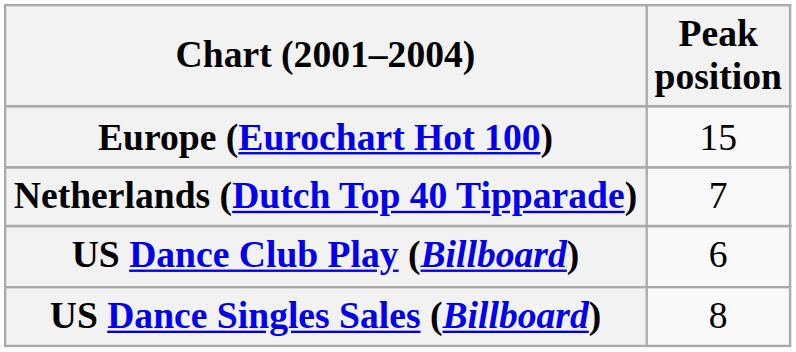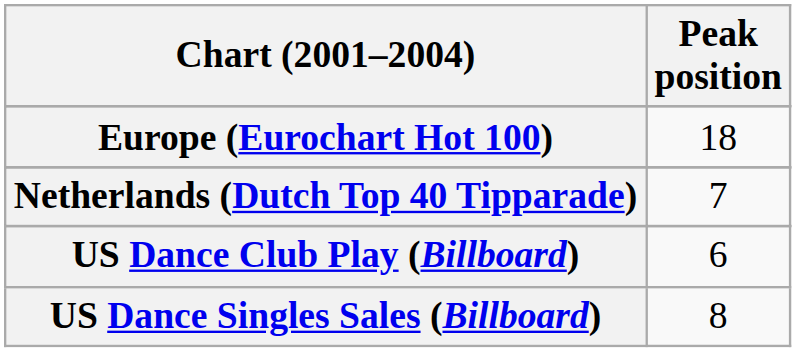Europe (Eurochart Hot 100) | Peak position: 15 -> 18
